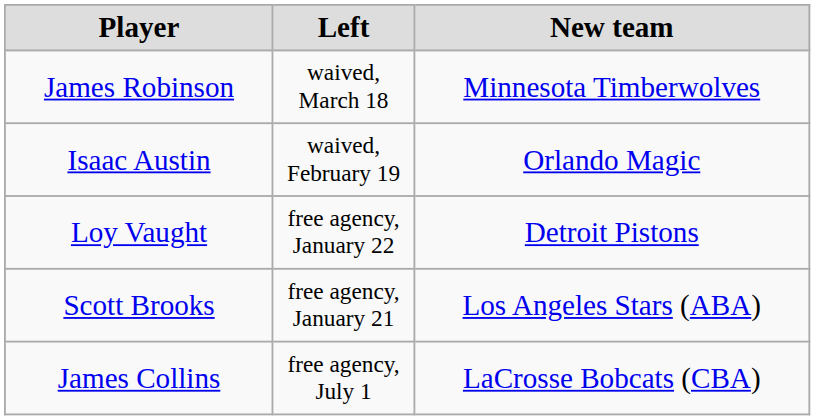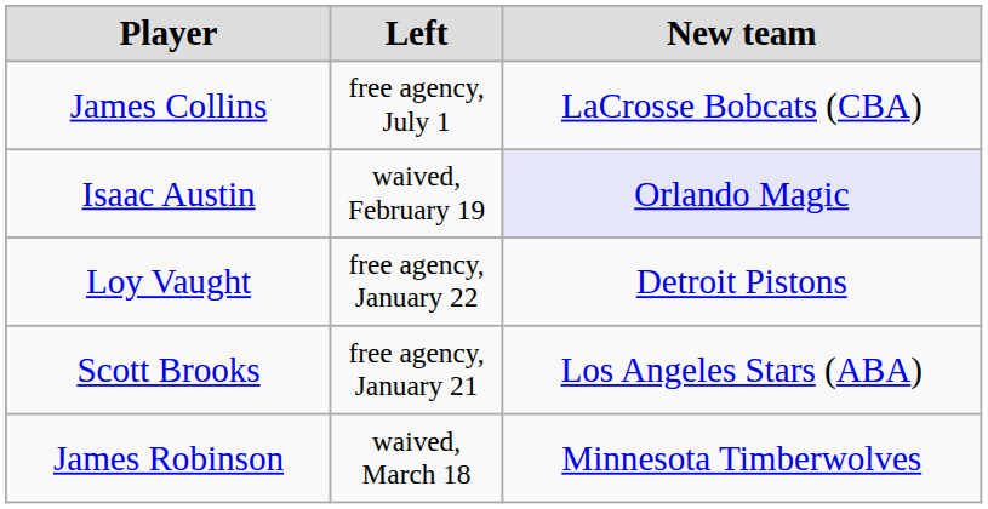rows swapped: James Collins <-> James Robinson
Isaac Austin | New team: no background -> lavender background
